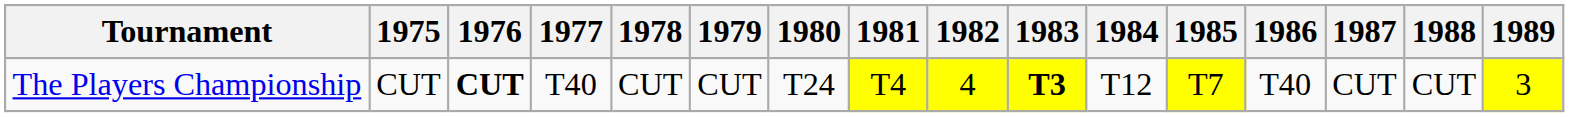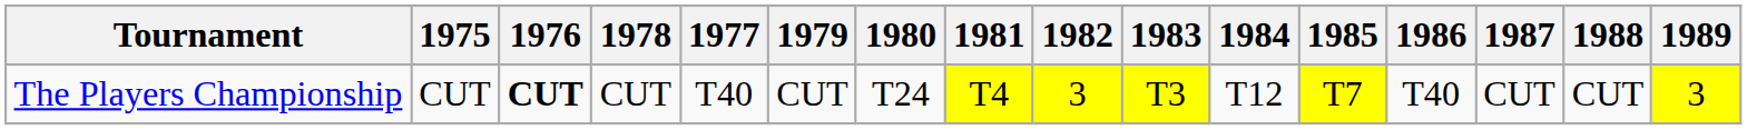columns swapped: 1977 <-> 1978
The Players Championship | 1982: 4 -> 3
The Players Championship | 1983: bold -> normal
